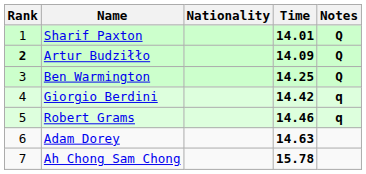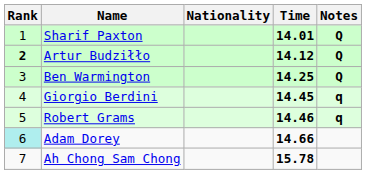Artur Budziłło | Time: 14.09 -> 14.12
Giorgio Berdini | Time: 14.42 -> 14.45
Adam Dorey | Rank: no background -> paleturquoise background
Adam Dorey | Time: 14.63 -> 14.66
